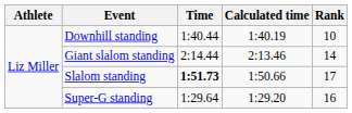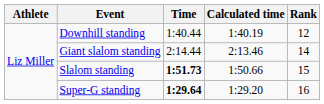Downhill standing | Rank: 10 -> 12
Slalom standing | Rank: 17 -> 15
Super-G standing | Time: normal -> bold
